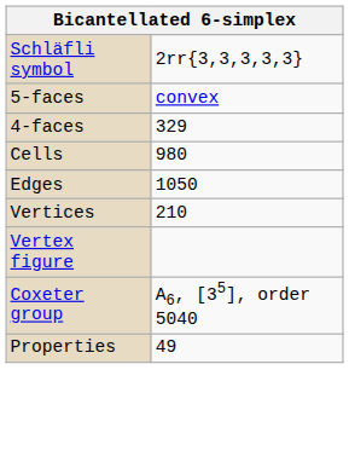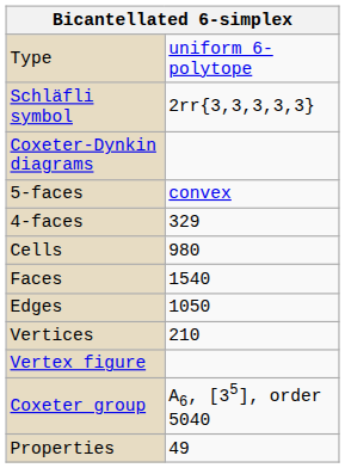+ row: Type | uniform 6-polytope
+ row: Coxeter-Dynkin diagrams
+ row: Faces | 1540
